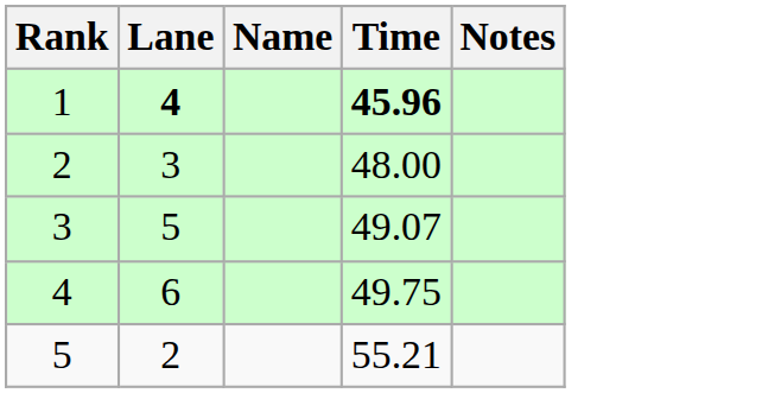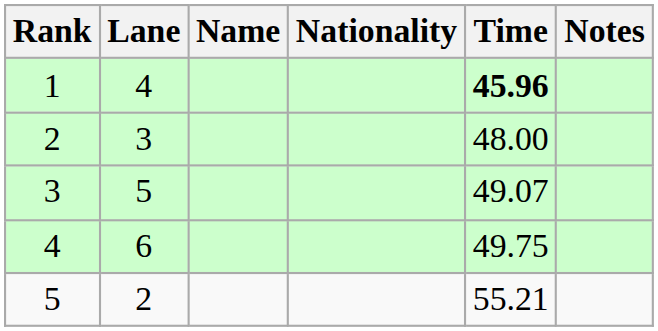+ column: Nationality
1 | Lane: bold -> normal
